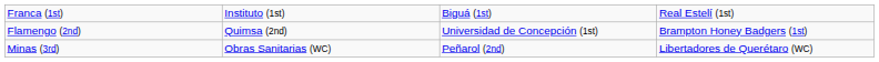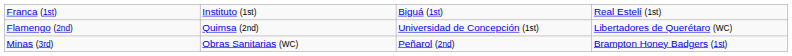Flamengo (2nd) | column 4: Brampton Honey Badgers (1st) -> Libertadores de Querétaro (WC)
Minas (3rd) | column 4: Libertadores de Querétaro (WC) -> Brampton Honey Badgers (1st)
